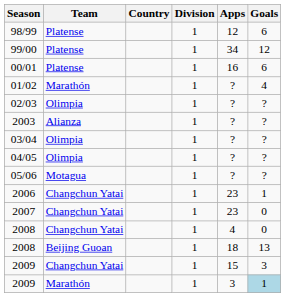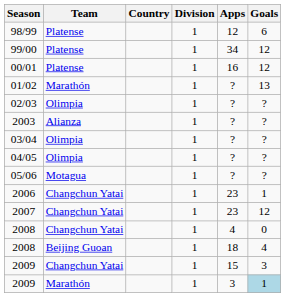00/01 | Goals: 6 -> 12
01/02 | Goals: 4 -> 13
2007 | Goals: 0 -> 12
2008 / Beijing Guoan | Goals: 13 -> 4
